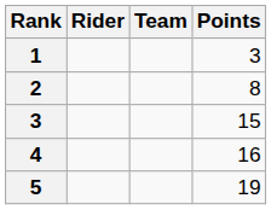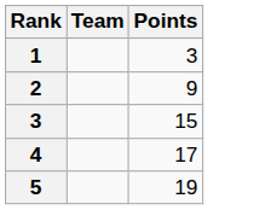- column: Rider
2 | Points: 8 -> 9
4 | Points: 16 -> 17
